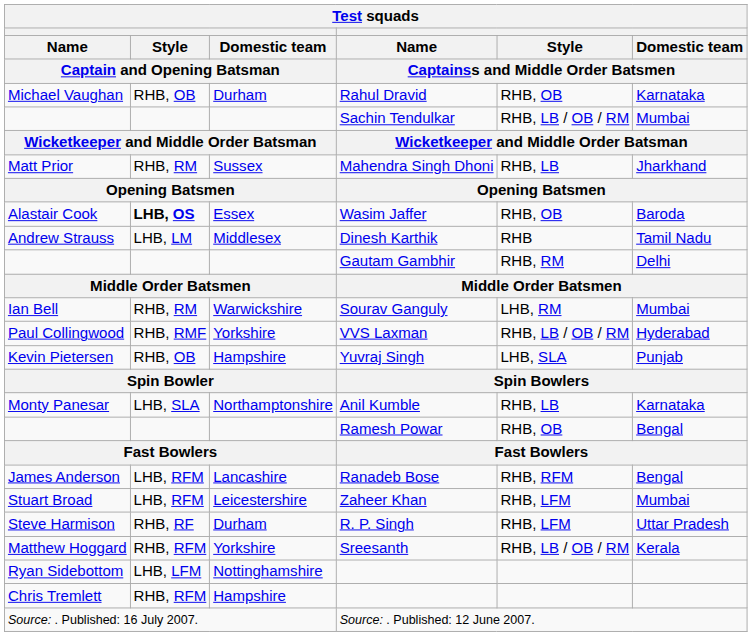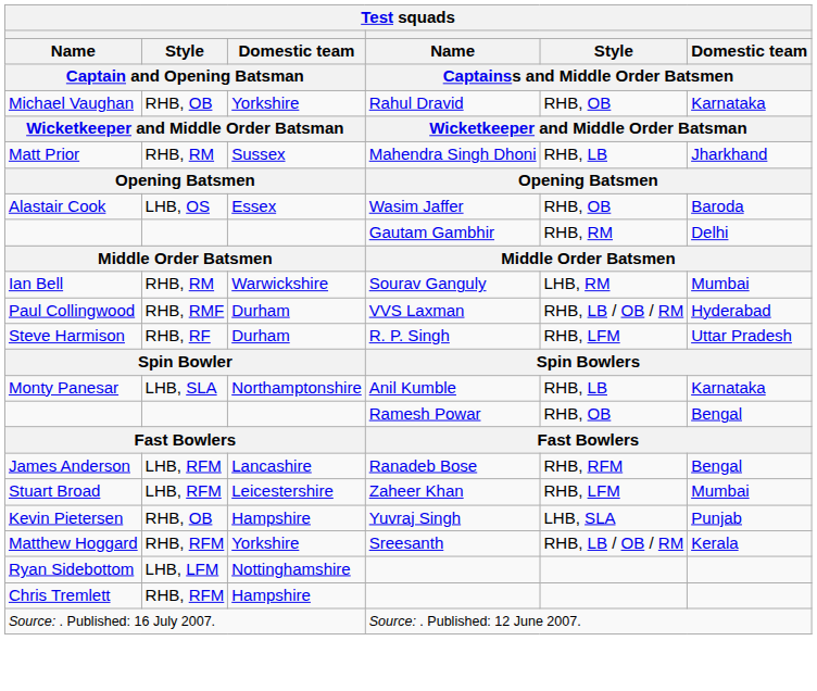Rahul Dravid | Domestic team / Captain and Opening Batsman: Durham -> Yorkshire
- row: Sachin Tendulkar | RHB, LB / OB / RM | Mumbai
Wasim Jaffer | Style / Captain and Opening Batsman: bold -> normal
- row: Andrew Strauss | LHB, LM | Middlesex | Dinesh Karthik | RHB | Tamil Nadu
VVS Laxman | Domestic team / Captain and Opening Batsman: Yorkshire -> Durham
rows swapped: Yuvraj Singh <-> R. P. Singh
